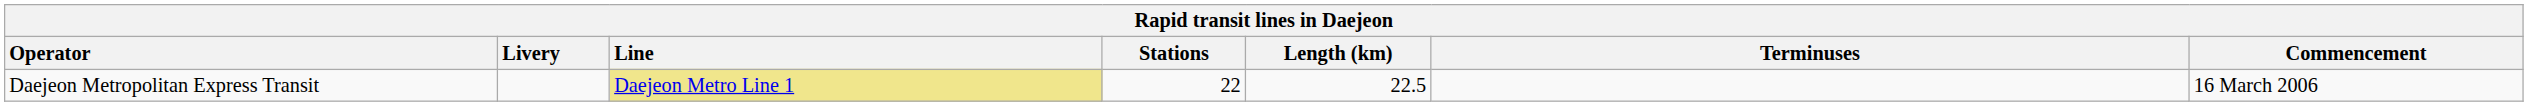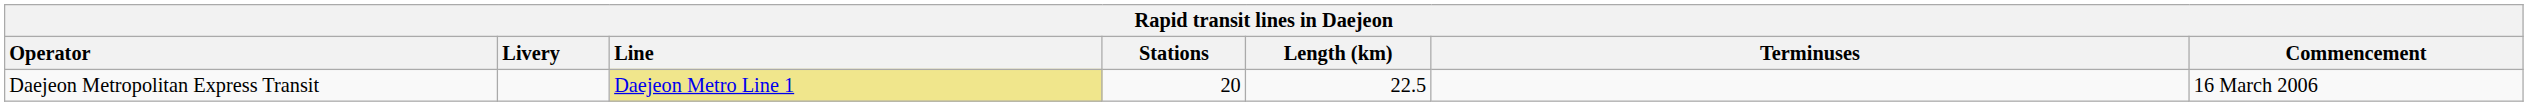Daejeon Metropolitan Express Transit | Stations: 22 -> 20
